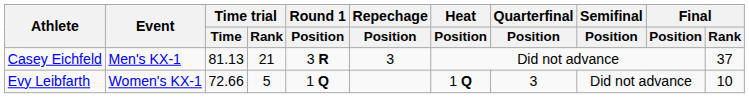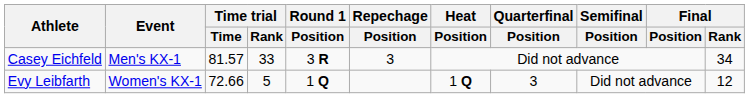Casey Eichfeld | Time trial / Time: 81.13 -> 81.57
Casey Eichfeld | Time trial / Rank: 21 -> 33
Casey Eichfeld | Final / Rank: 37 -> 34
Evy Leibfarth | Final / Rank: 10 -> 12
